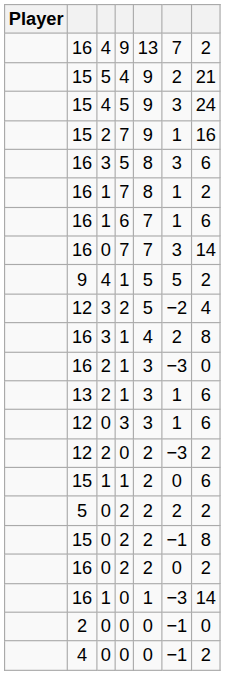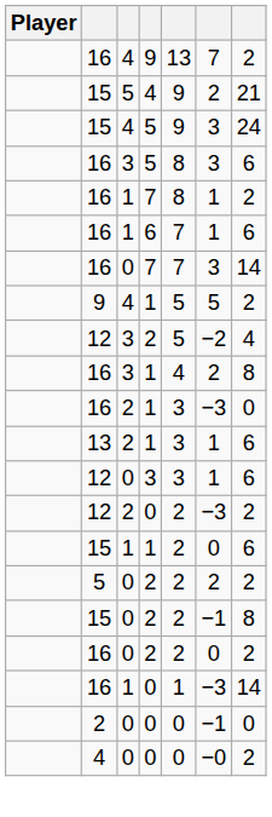- row: 15 | 2 | 7 | 9 | 1 | 16
4 / 0 | column 6: −1 -> −0
